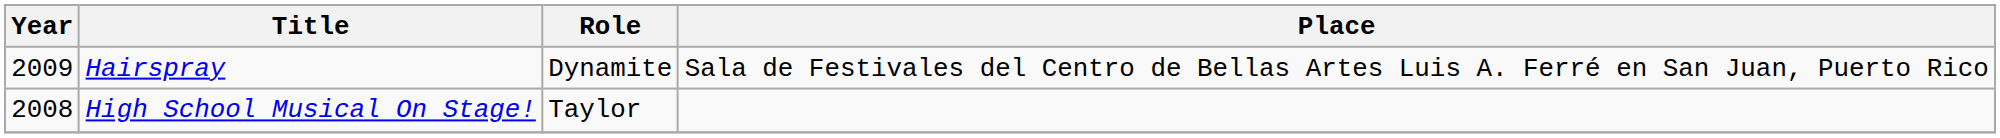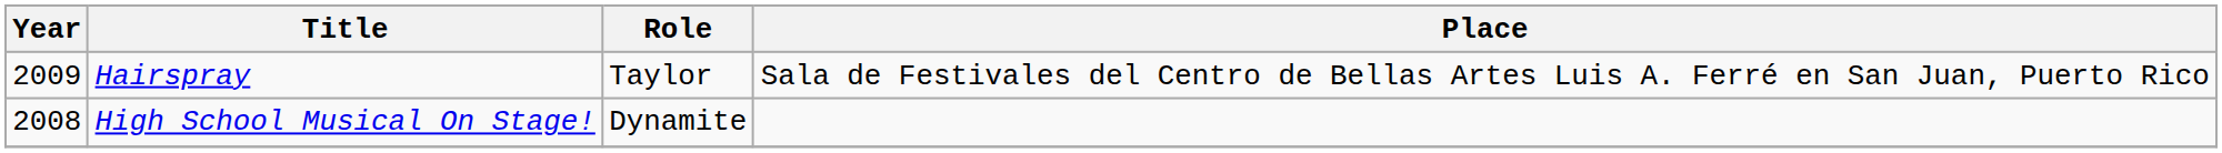Hairspray | Role: Dynamite -> Taylor
High School Musical On Stage! | Role: Taylor -> Dynamite
